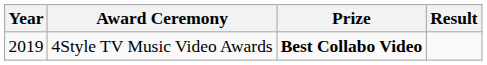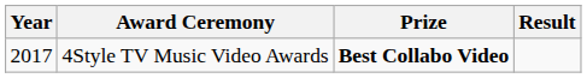4Style TV Music Video Awards | Year: 2019 -> 2017
